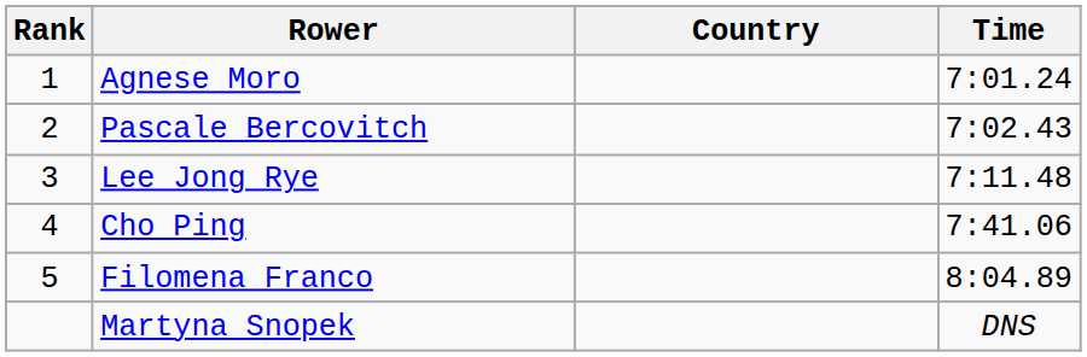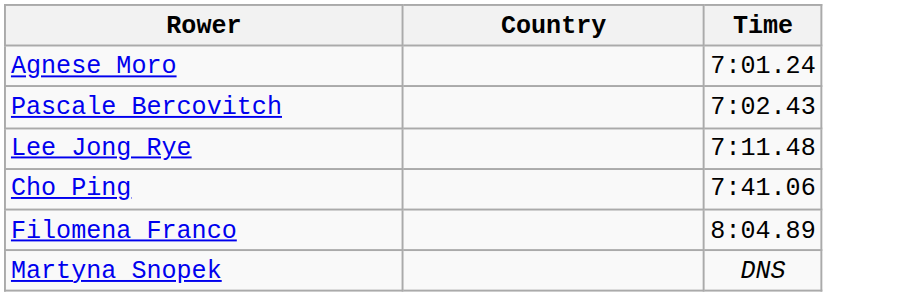- column: Rank | 1 | 2 | 3 | 4 | 5
